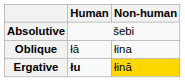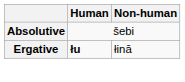- row: Oblique | łā | łina
Ergative | Non-human: gold background -> no background
